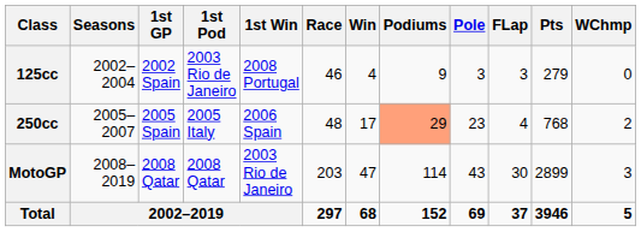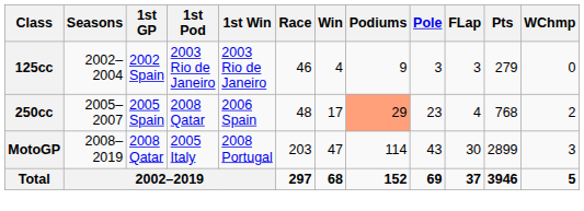125cc | 1st Win: 2008 Portugal -> 2003 Rio de Janeiro
250cc | 1st Pod: 2005 Italy -> 2008 Qatar
MotoGP | 1st Pod: 2008 Qatar -> 2005 Italy
MotoGP | 1st Win: 2003 Rio de Janeiro -> 2008 Portugal
